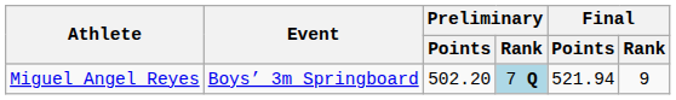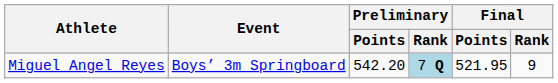Miguel Angel Reyes | Preliminary / Points: 502.20 -> 542.20
Miguel Angel Reyes | Final / Points: 521.94 -> 521.95
